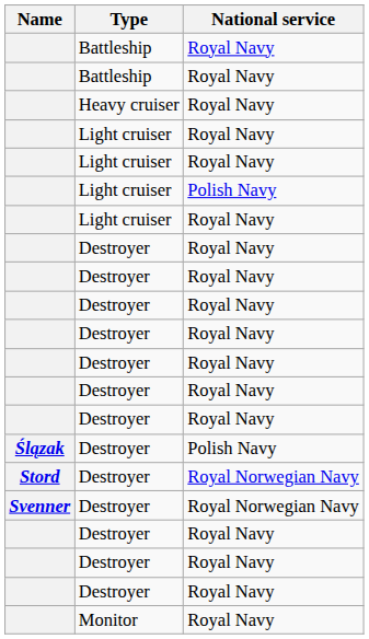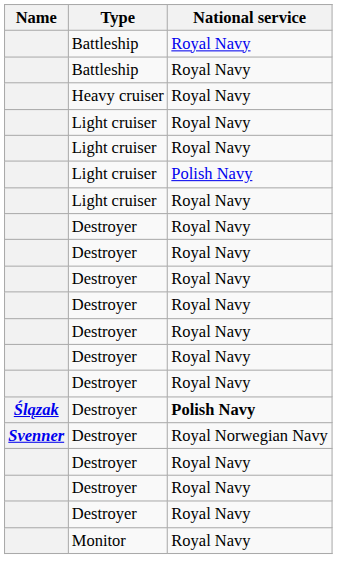Ślązak / Destroyer | National service: normal -> bold
- row: Stord | Destroyer | Royal Norwegian Navy
